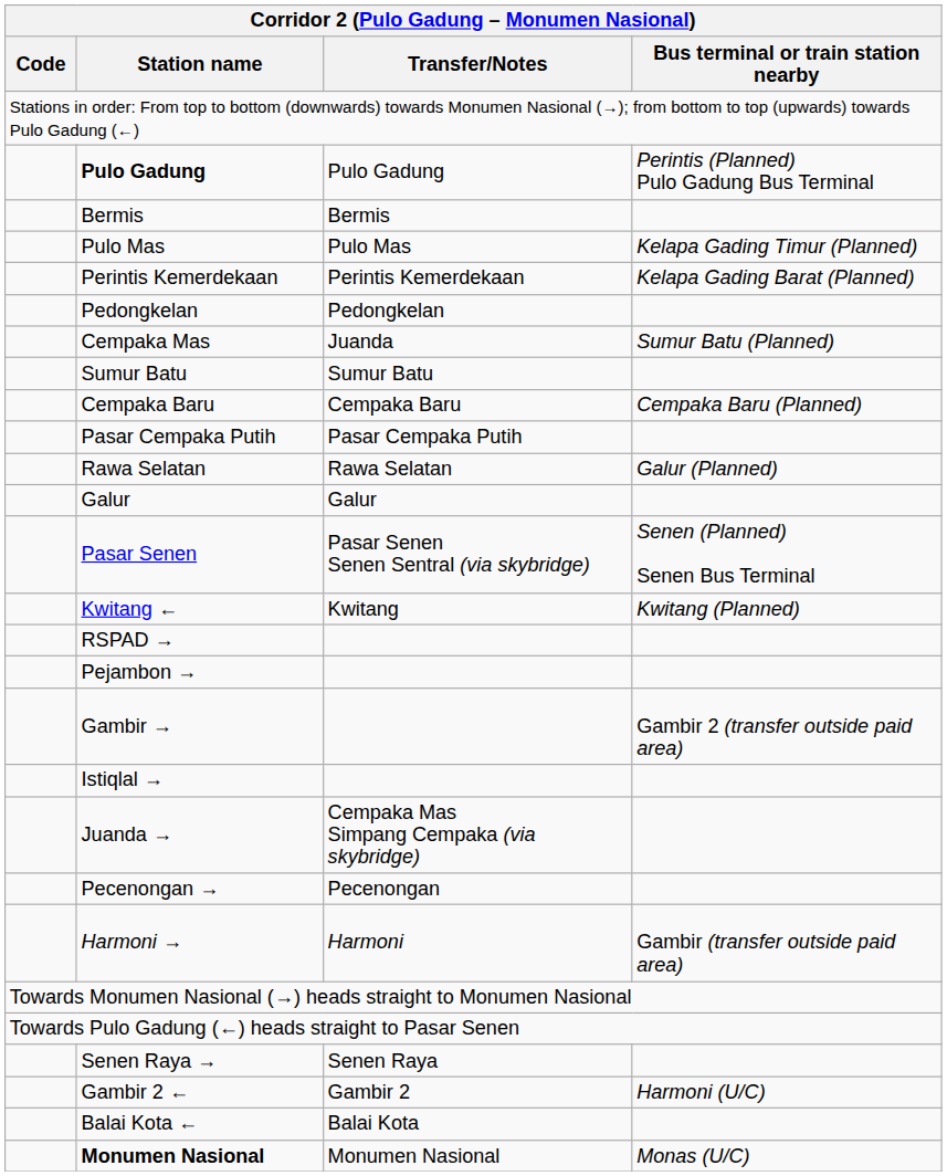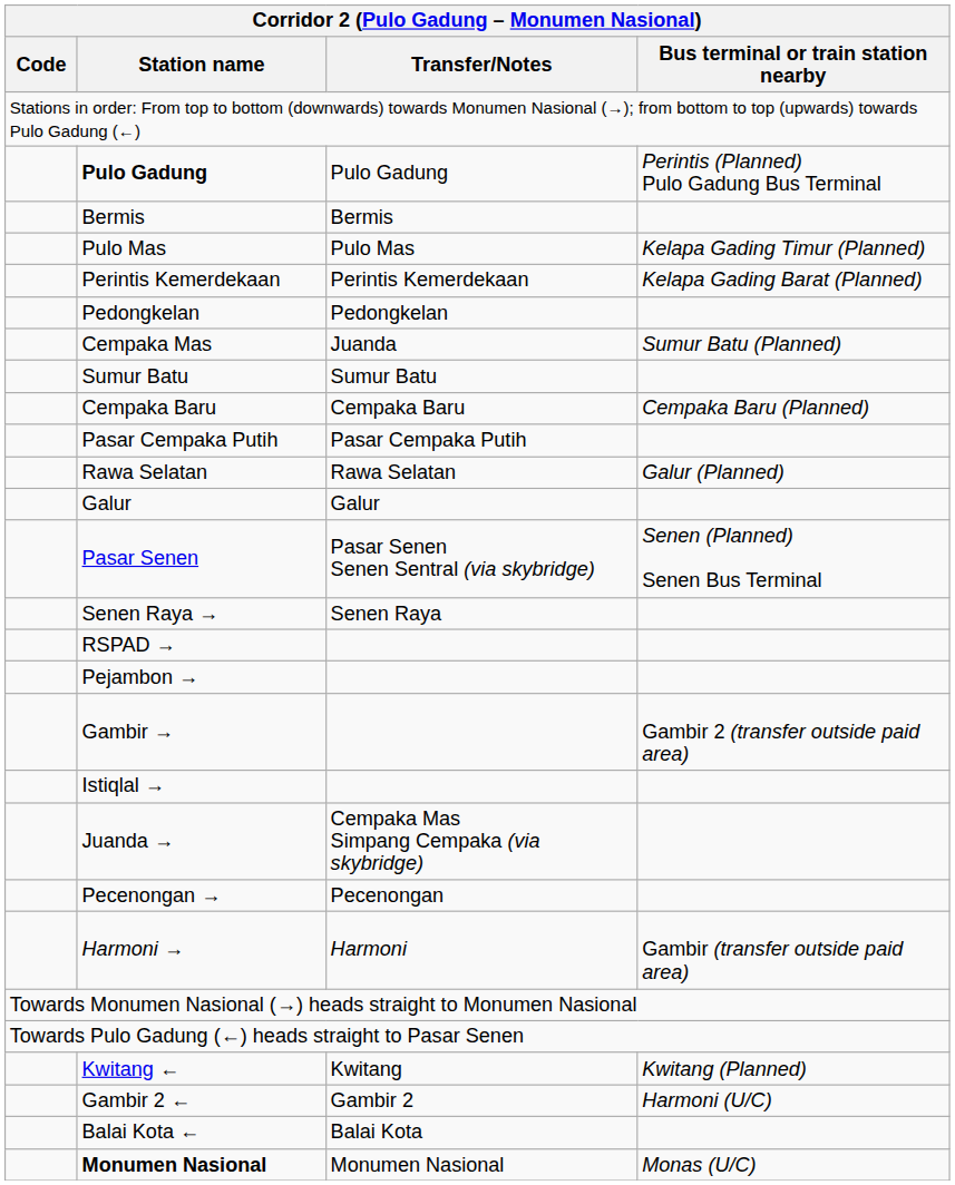rows swapped: Senen Raya → <-> Kwitang ←
